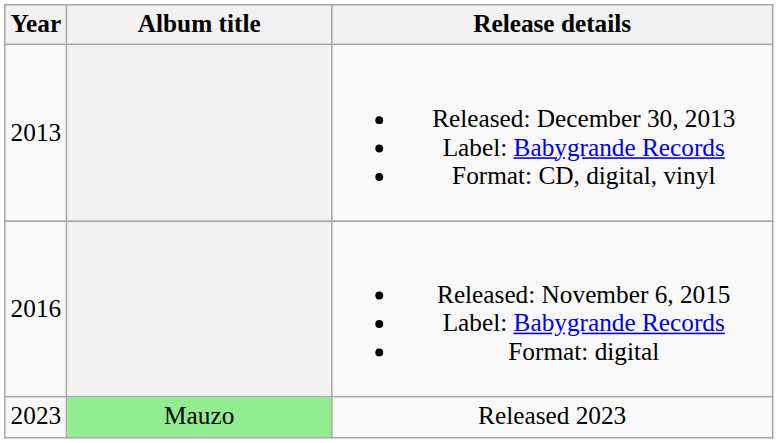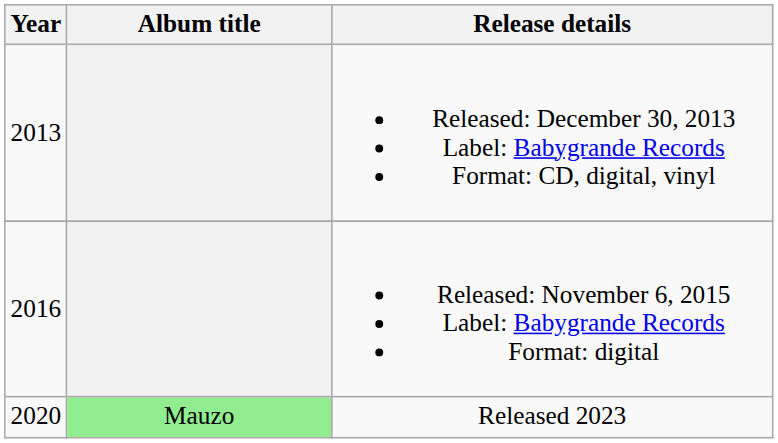Released 2023 | Year: 2023 -> 2020
